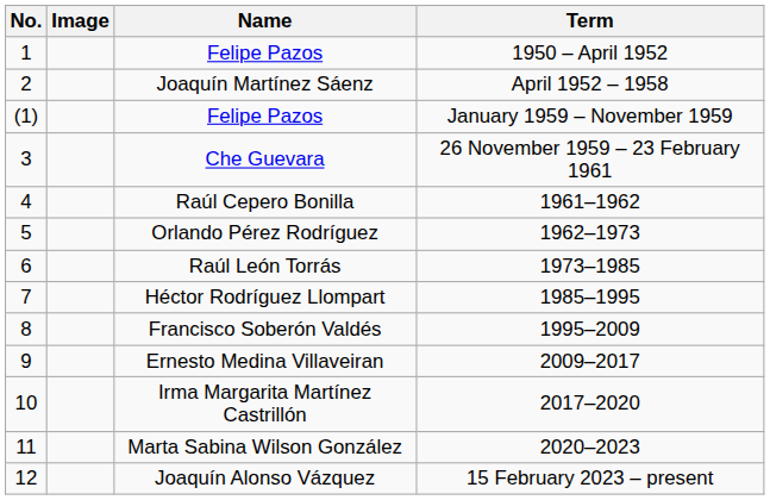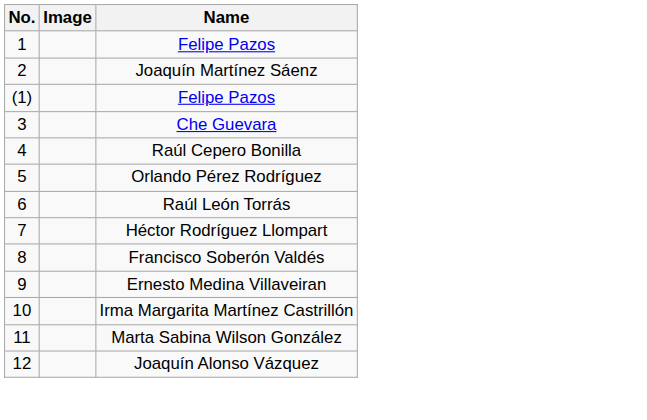- column: Term | 1950 – April 1952 | April 1952 – 1958 | January 1959 – November 1959 | 26 November 1959 – 23 February 1961 | 1961–1962 | 1962–1973 | 1973–1985 | 1985–1995 | 1995–2009 | 2009–2017 | 2017–2020 | 2020–2023 | 15 February 2023 – present
